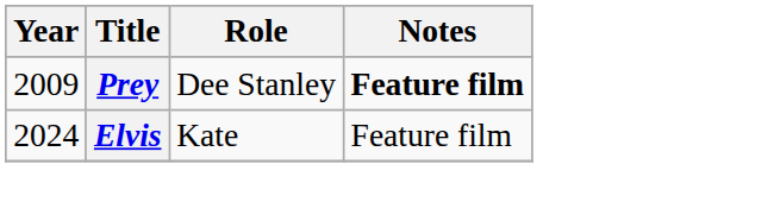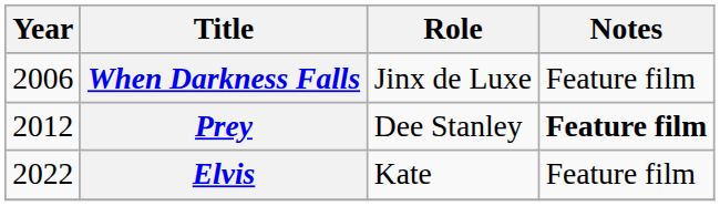+ row: 2006 | When Darkness Falls | Jinx de Luxe | Feature film
Prey | Year: 2009 -> 2012
Elvis | Year: 2024 -> 2022
